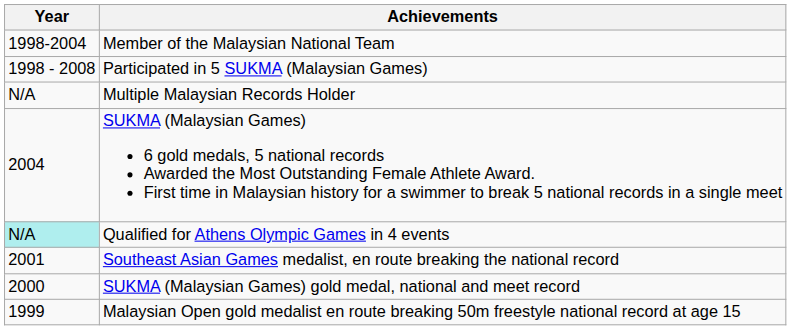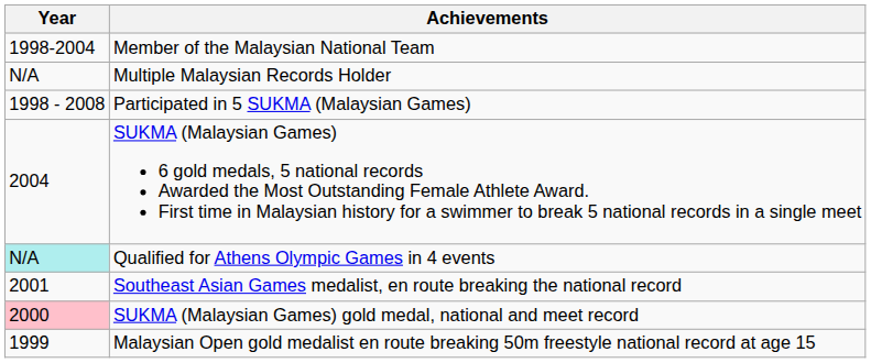rows swapped: Multiple Malaysian Records Holder <-> Participated in 5 SUKMA (Malaysian Games)
SUKMA (Malaysian Games) gold medal, national and meet record | Year: no background -> pink background
